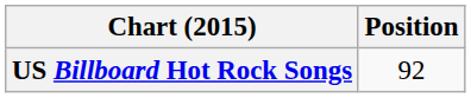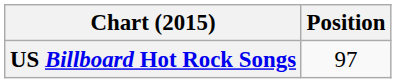US Billboard Hot Rock Songs | Position: 92 -> 97
